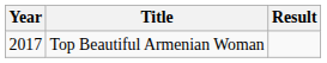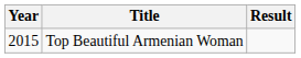Top Beautiful Armenian Woman | Year: 2017 -> 2015
